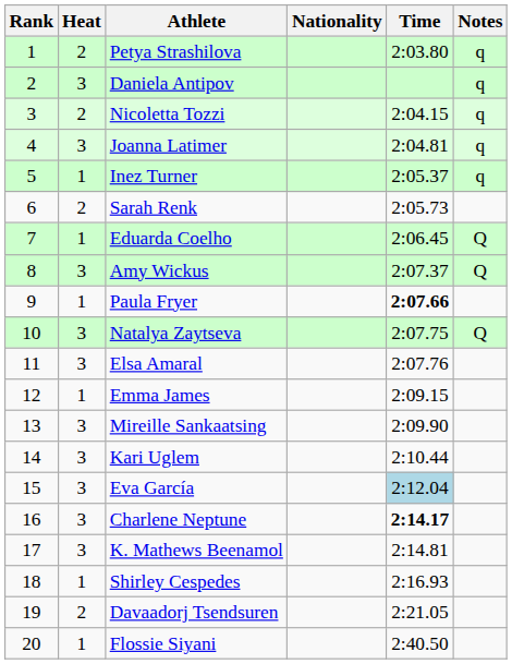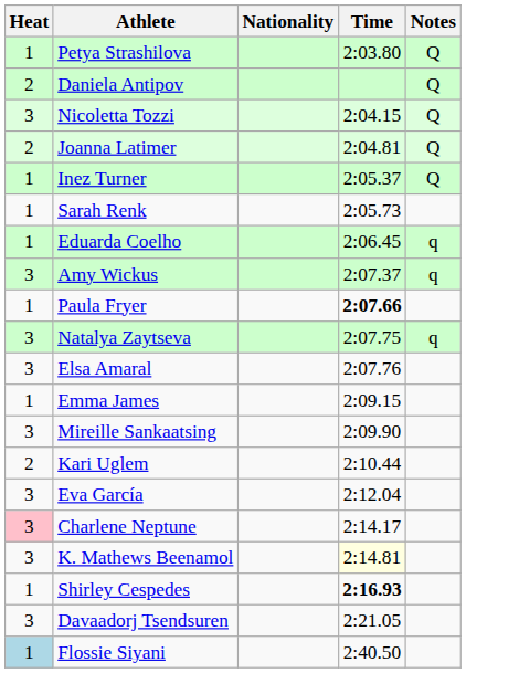- column: Rank | 1 | 2 | 3 | 4 | 5 | 6 | 7 | 8 | 9 | 10 | 11 | 12 | 13 | 14 | 15 | 16 | 17 | 18 | 19 | 20
Petya Strashilova | Heat: 2 -> 1
Petya Strashilova | Notes: q -> Q
Daniela Antipov | Heat: 3 -> 2
Daniela Antipov | Notes: q -> Q
Nicoletta Tozzi | Heat: 2 -> 3
Nicoletta Tozzi | Notes: q -> Q
Joanna Latimer | Heat: 3 -> 2
Joanna Latimer | Notes: q -> Q
Inez Turner | Notes: q -> Q
Sarah Renk | Heat: 2 -> 1
Eduarda Coelho | Notes: Q -> q
Amy Wickus | Notes: Q -> q
Natalya Zaytseva | Notes: Q -> q
Kari Uglem | Heat: 3 -> 2
Eva García | Time: lightblue background -> no background
Charlene Neptune | Heat: no background -> pink background
Charlene Neptune | Time: bold -> normal
K. Mathews Beenamol | Time: no background -> lightyellow background
Shirley Cespedes | Time: normal -> bold
Davaadorj Tsendsuren | Heat: 2 -> 3
Flossie Siyani | Heat: no background -> lightblue background
